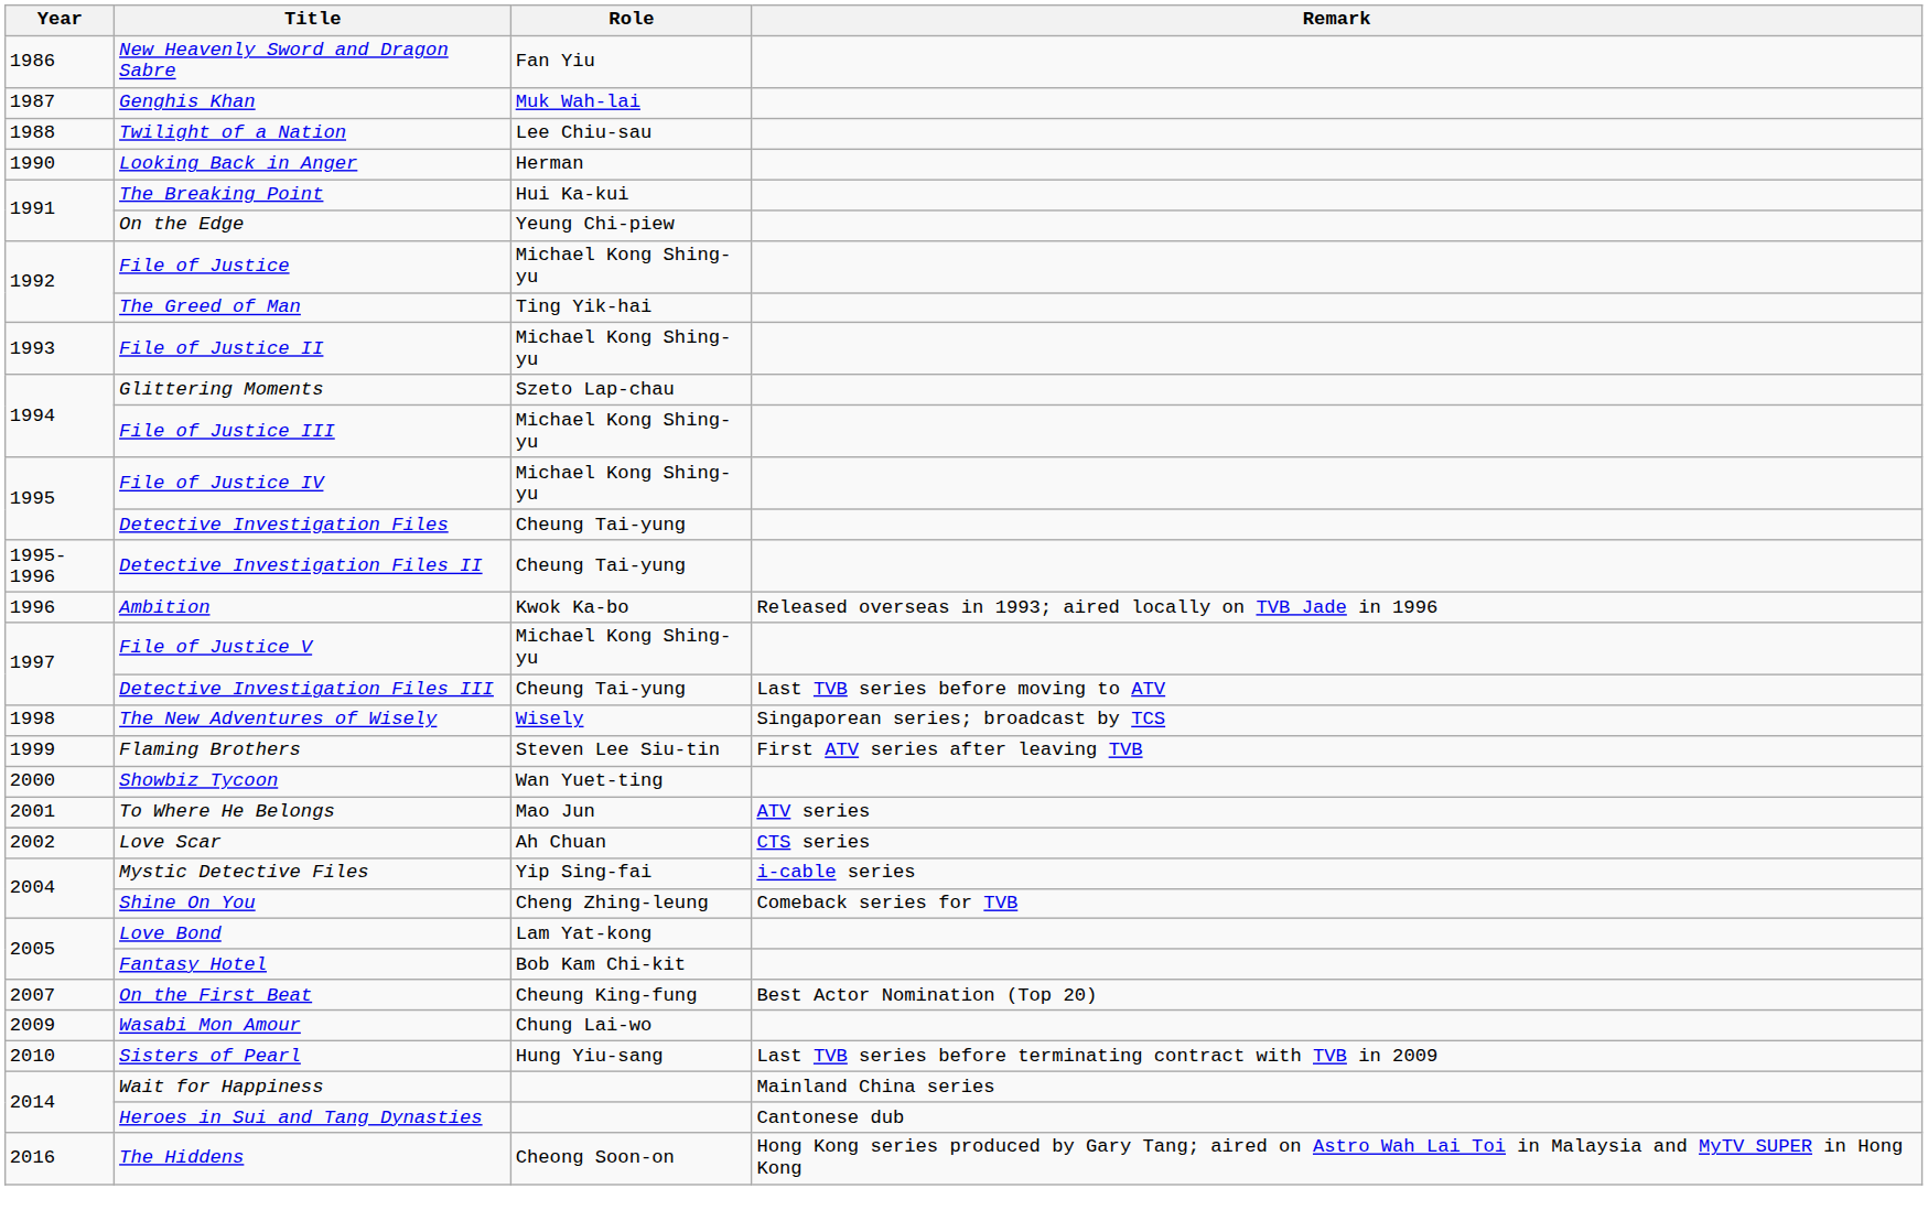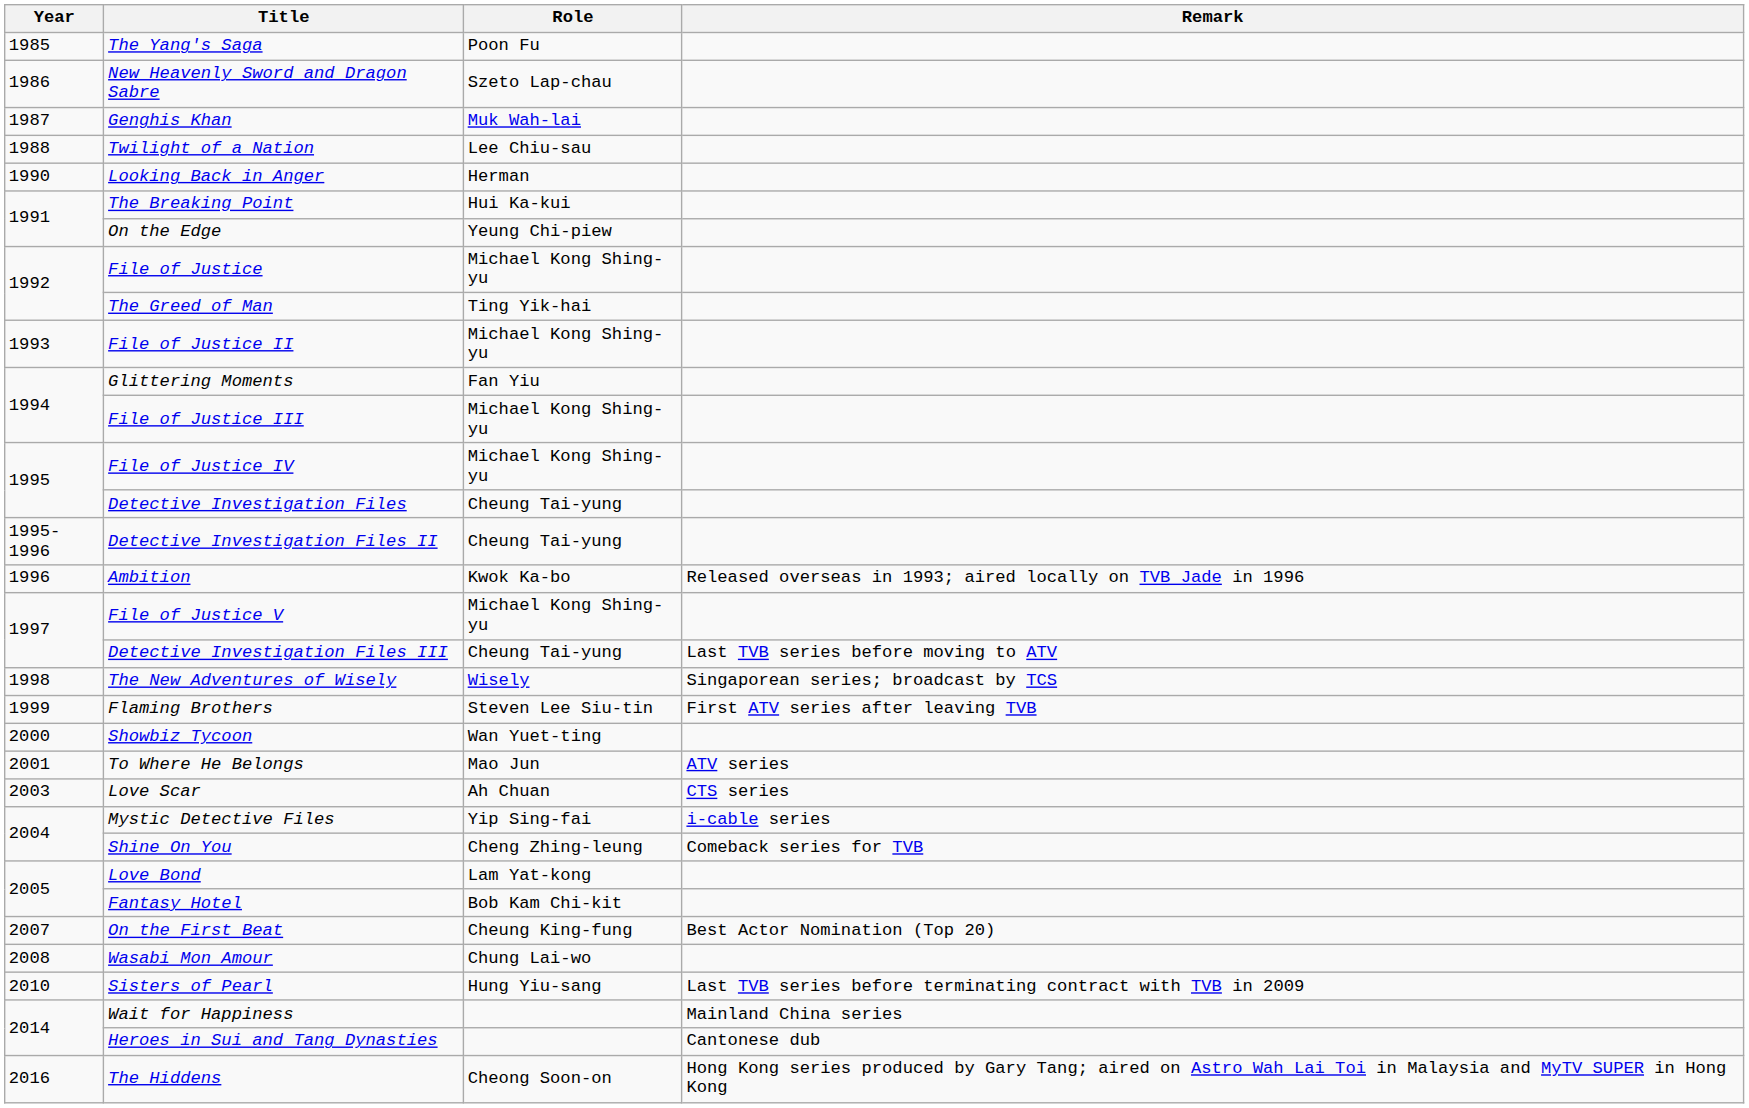+ row: 1985 | The Yang's Saga | Poon Fu
New Heavenly Sword and Dragon Sabre | Role: Fan Yiu -> Szeto Lap-chau
Glittering Moments | Role: Szeto Lap-chau -> Fan Yiu
Love Scar | Year: 2002 -> 2003
Wasabi Mon Amour | Year: 2009 -> 2008
